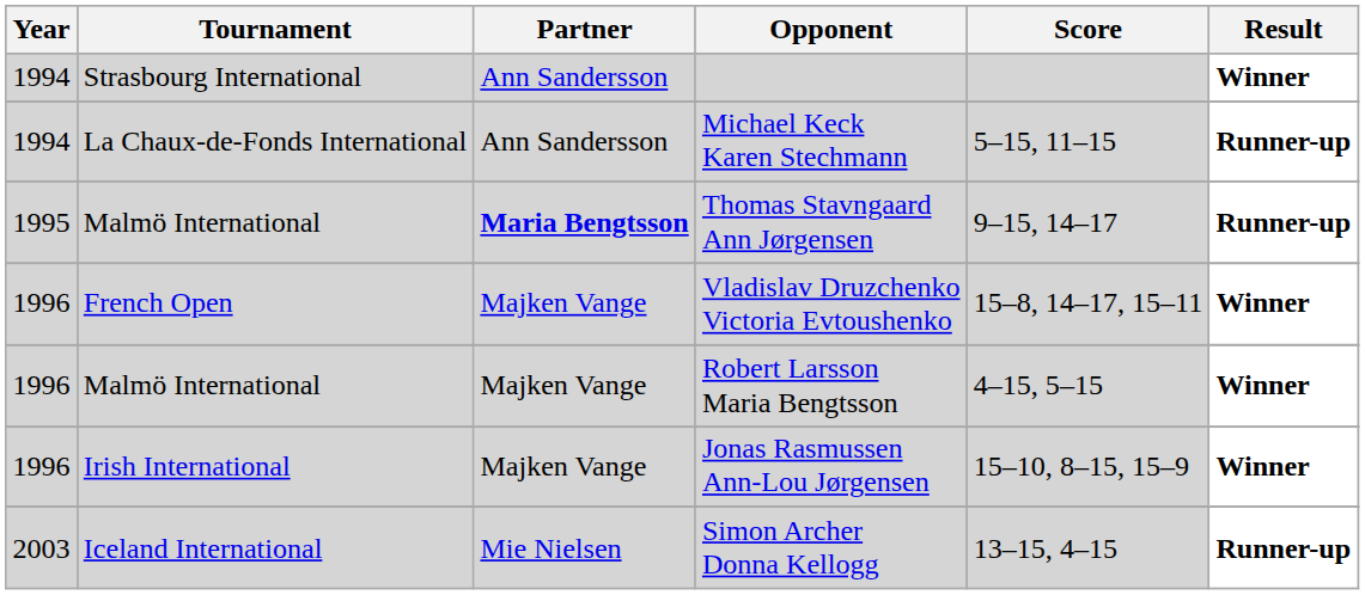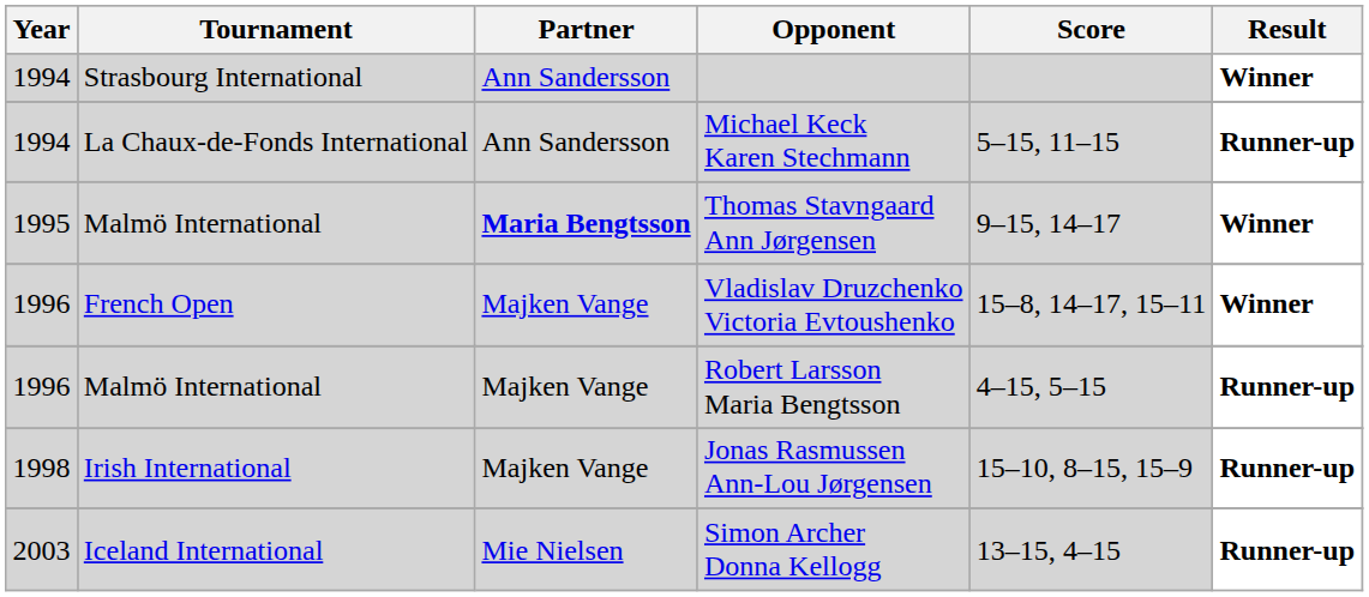Thomas Stavngaard Ann Jørgensen | Result: Runner-up -> Winner
Robert Larsson Maria Bengtsson | Result: Winner -> Runner-up
Jonas Rasmussen Ann-Lou Jørgensen | Year: 1996 -> 1998
Jonas Rasmussen Ann-Lou Jørgensen | Result: Winner -> Runner-up
